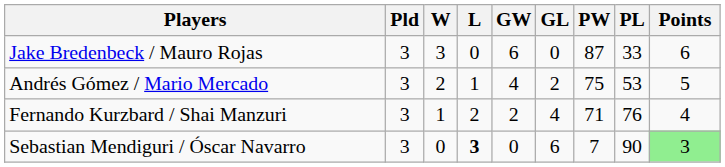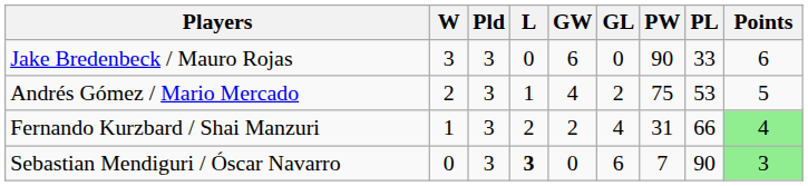columns swapped: Pld <-> W
Jake Bredenbeck / Mauro Rojas | PW: 87 -> 90
Fernando Kurzbard / Shai Manzuri | PW: 71 -> 31
Fernando Kurzbard / Shai Manzuri | PL: 76 -> 66
Fernando Kurzbard / Shai Manzuri | Points: no background -> lightgreen background
